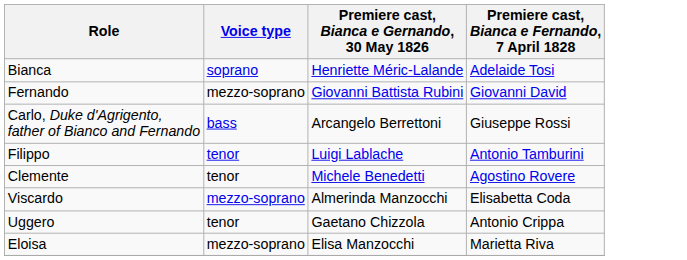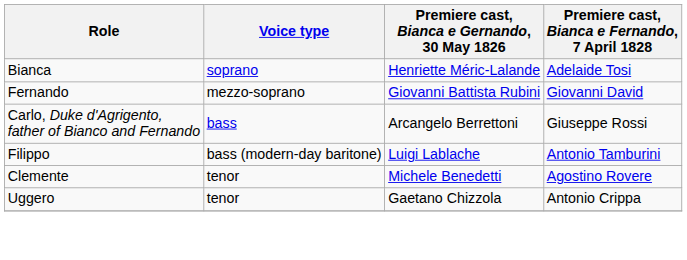Filippo | Voice type: tenor -> bass (modern-day baritone)
- row: Viscardo | mezzo-soprano | Almerinda Manzocchi | Elisabetta Coda
- row: Eloisa | mezzo-soprano | Elisa Manzocchi | Marietta Riva
